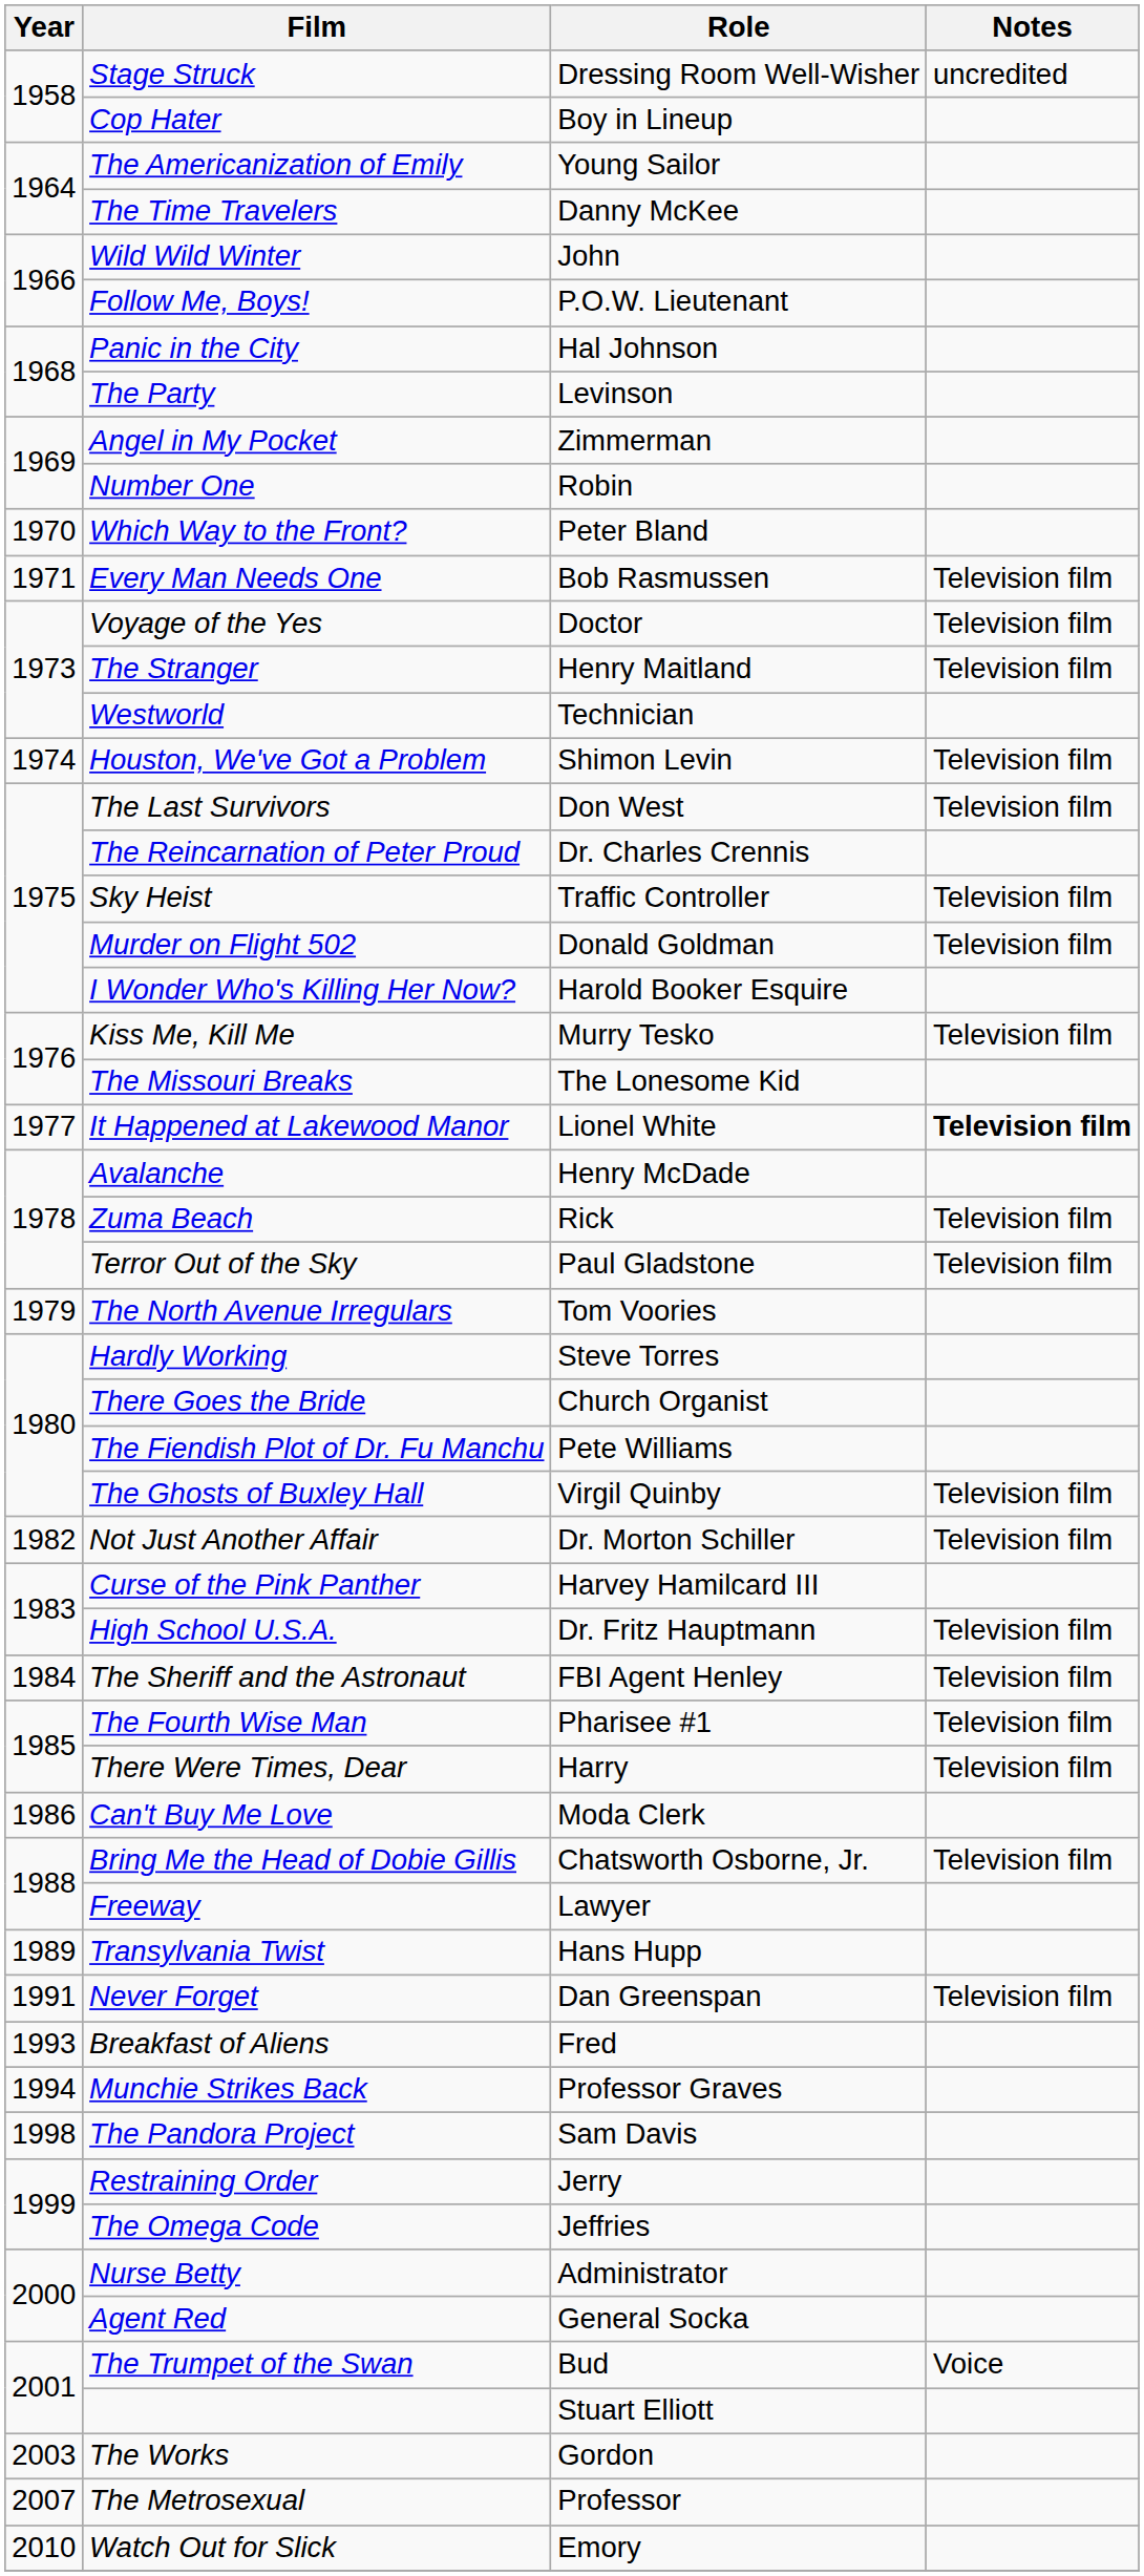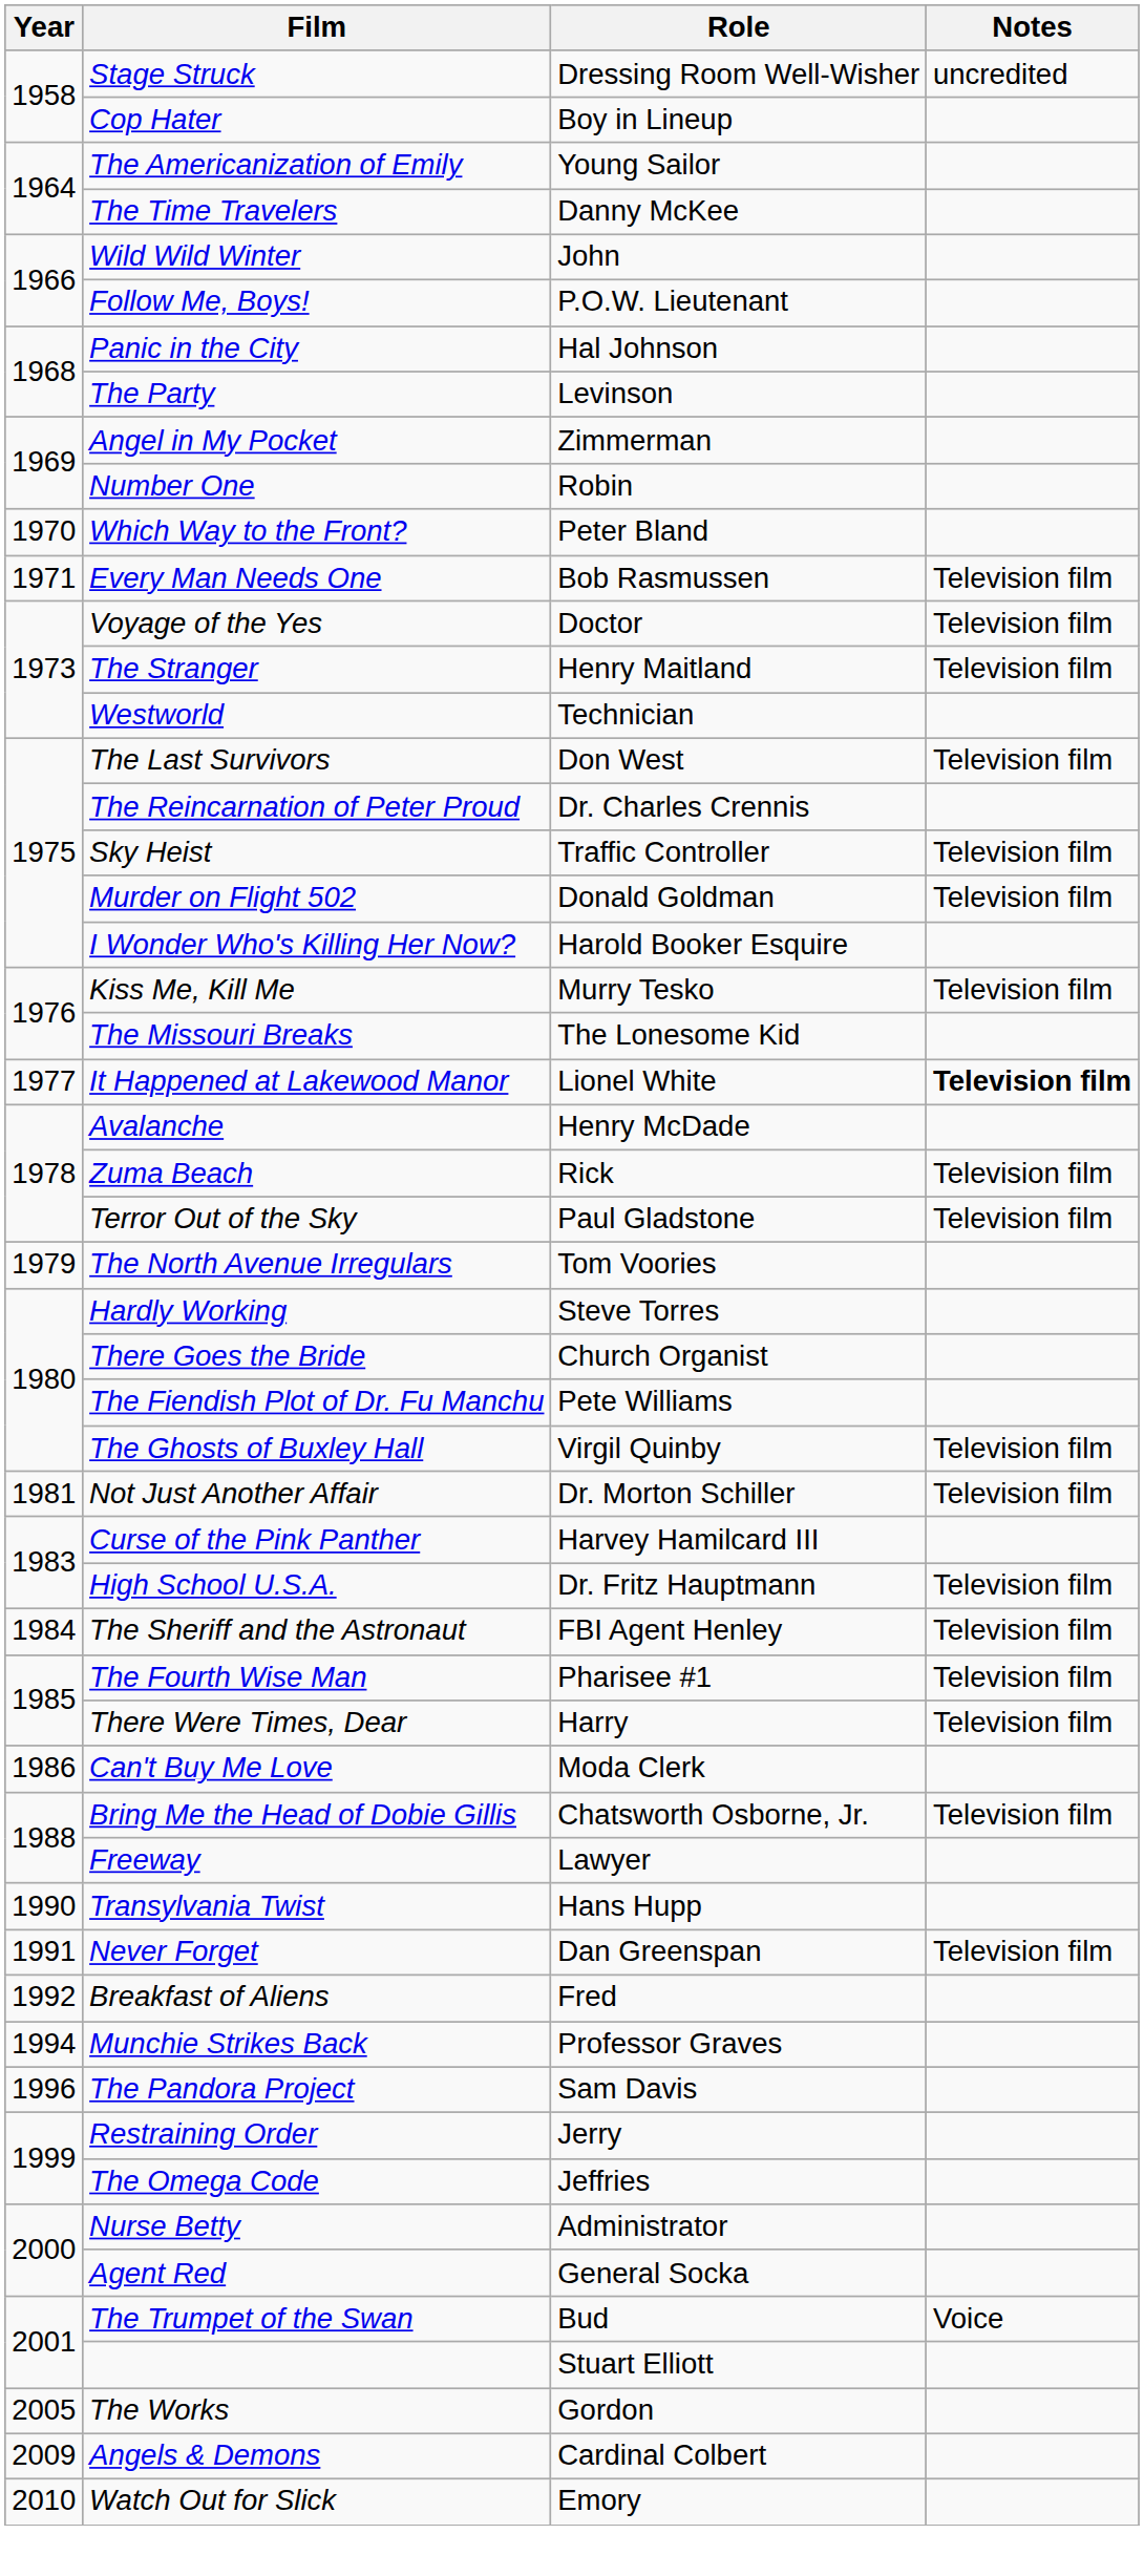- row: 1974 | Houston, We've Got a Problem | Shimon Levin | Television film
Not Just Another Affair | Year: 1982 -> 1981
Transylvania Twist | Year: 1989 -> 1990
Breakfast of Aliens | Year: 1993 -> 1992
The Pandora Project | Year: 1998 -> 1996
The Works | Year: 2003 -> 2005
- row: 2007 | The Metrosexual | Professor
+ row: 2009 | Angels & Demons | Cardinal Colbert
